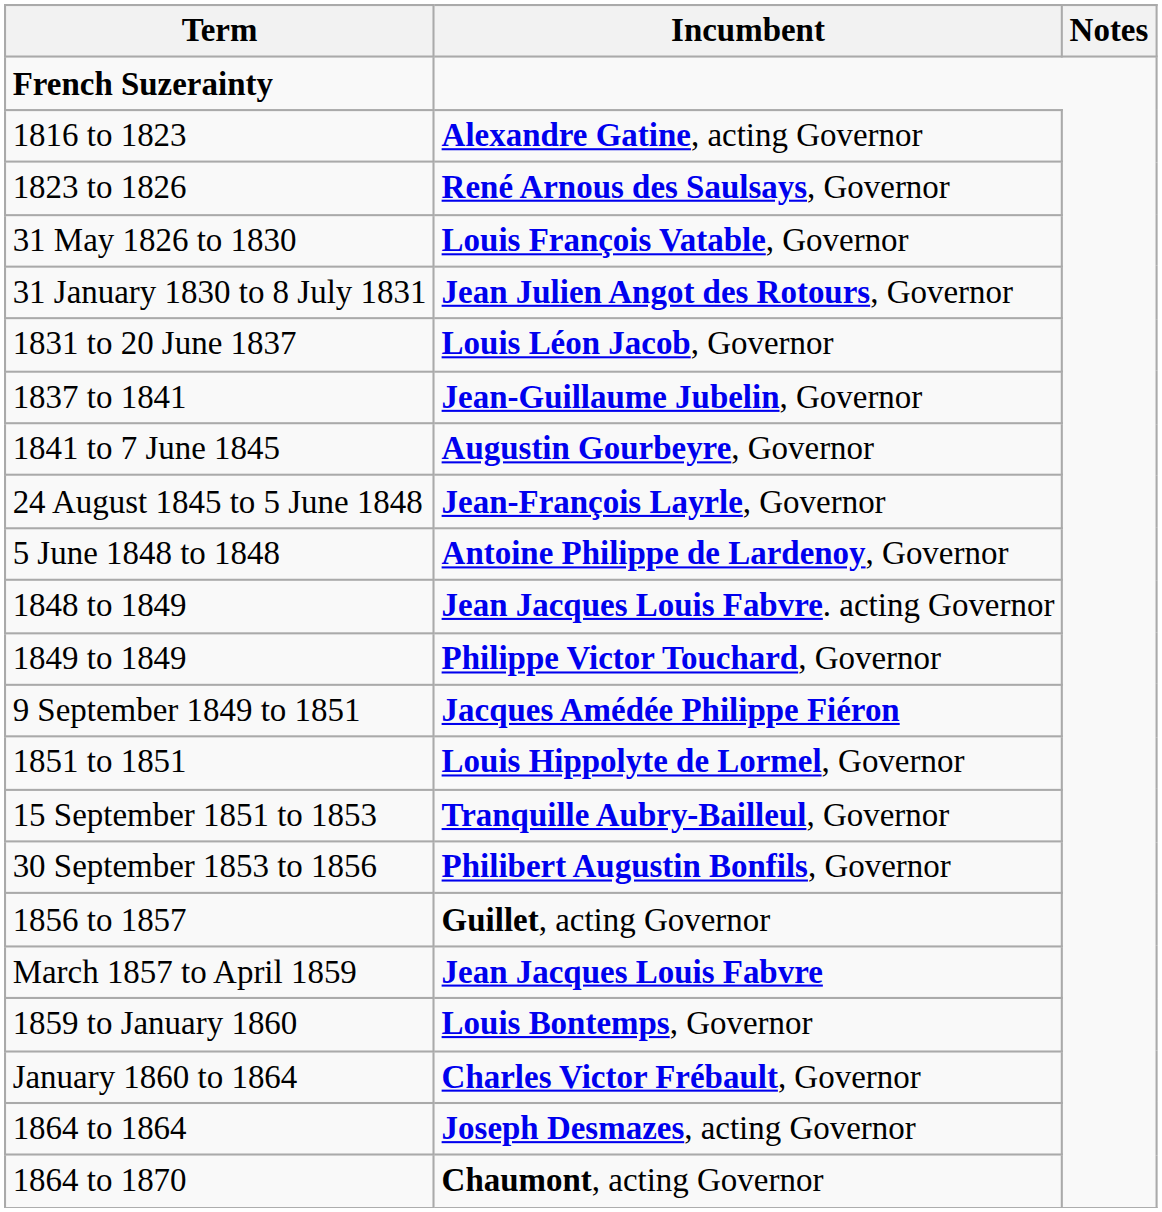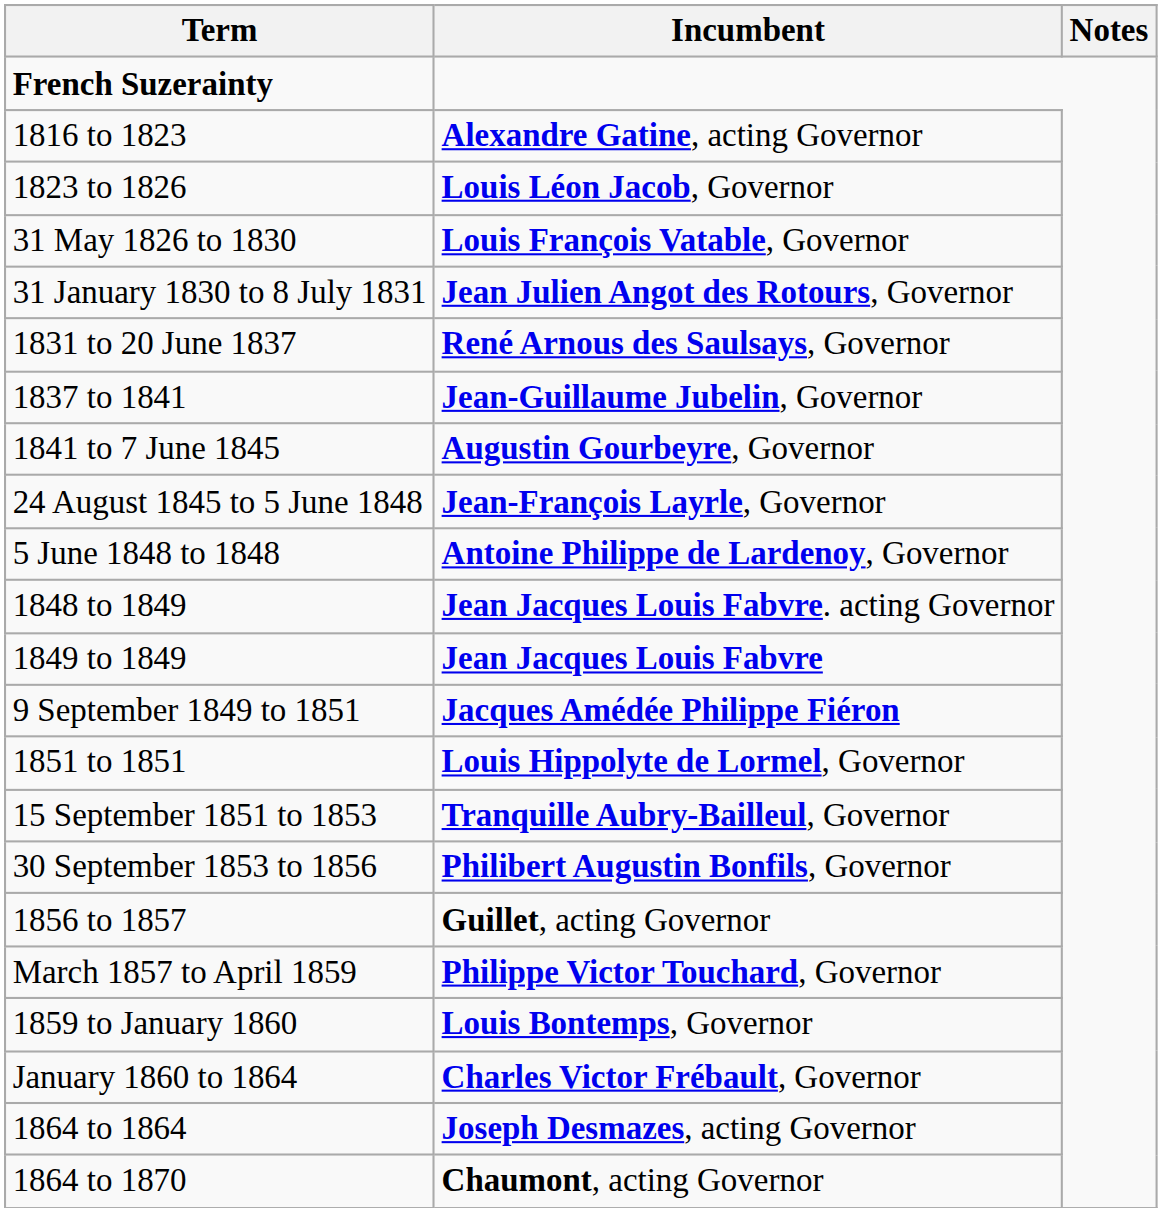1823 to 1826 | Incumbent: René Arnous des Saulsays, Governor -> Louis Léon Jacob, Governor
1831 to 20 June 1837 | Incumbent: Louis Léon Jacob, Governor -> René Arnous des Saulsays, Governor
1849 to 1849 | Incumbent: Philippe Victor Touchard, Governor -> Jean Jacques Louis Fabvre
March 1857 to April 1859 | Incumbent: Jean Jacques Louis Fabvre -> Philippe Victor Touchard, Governor
